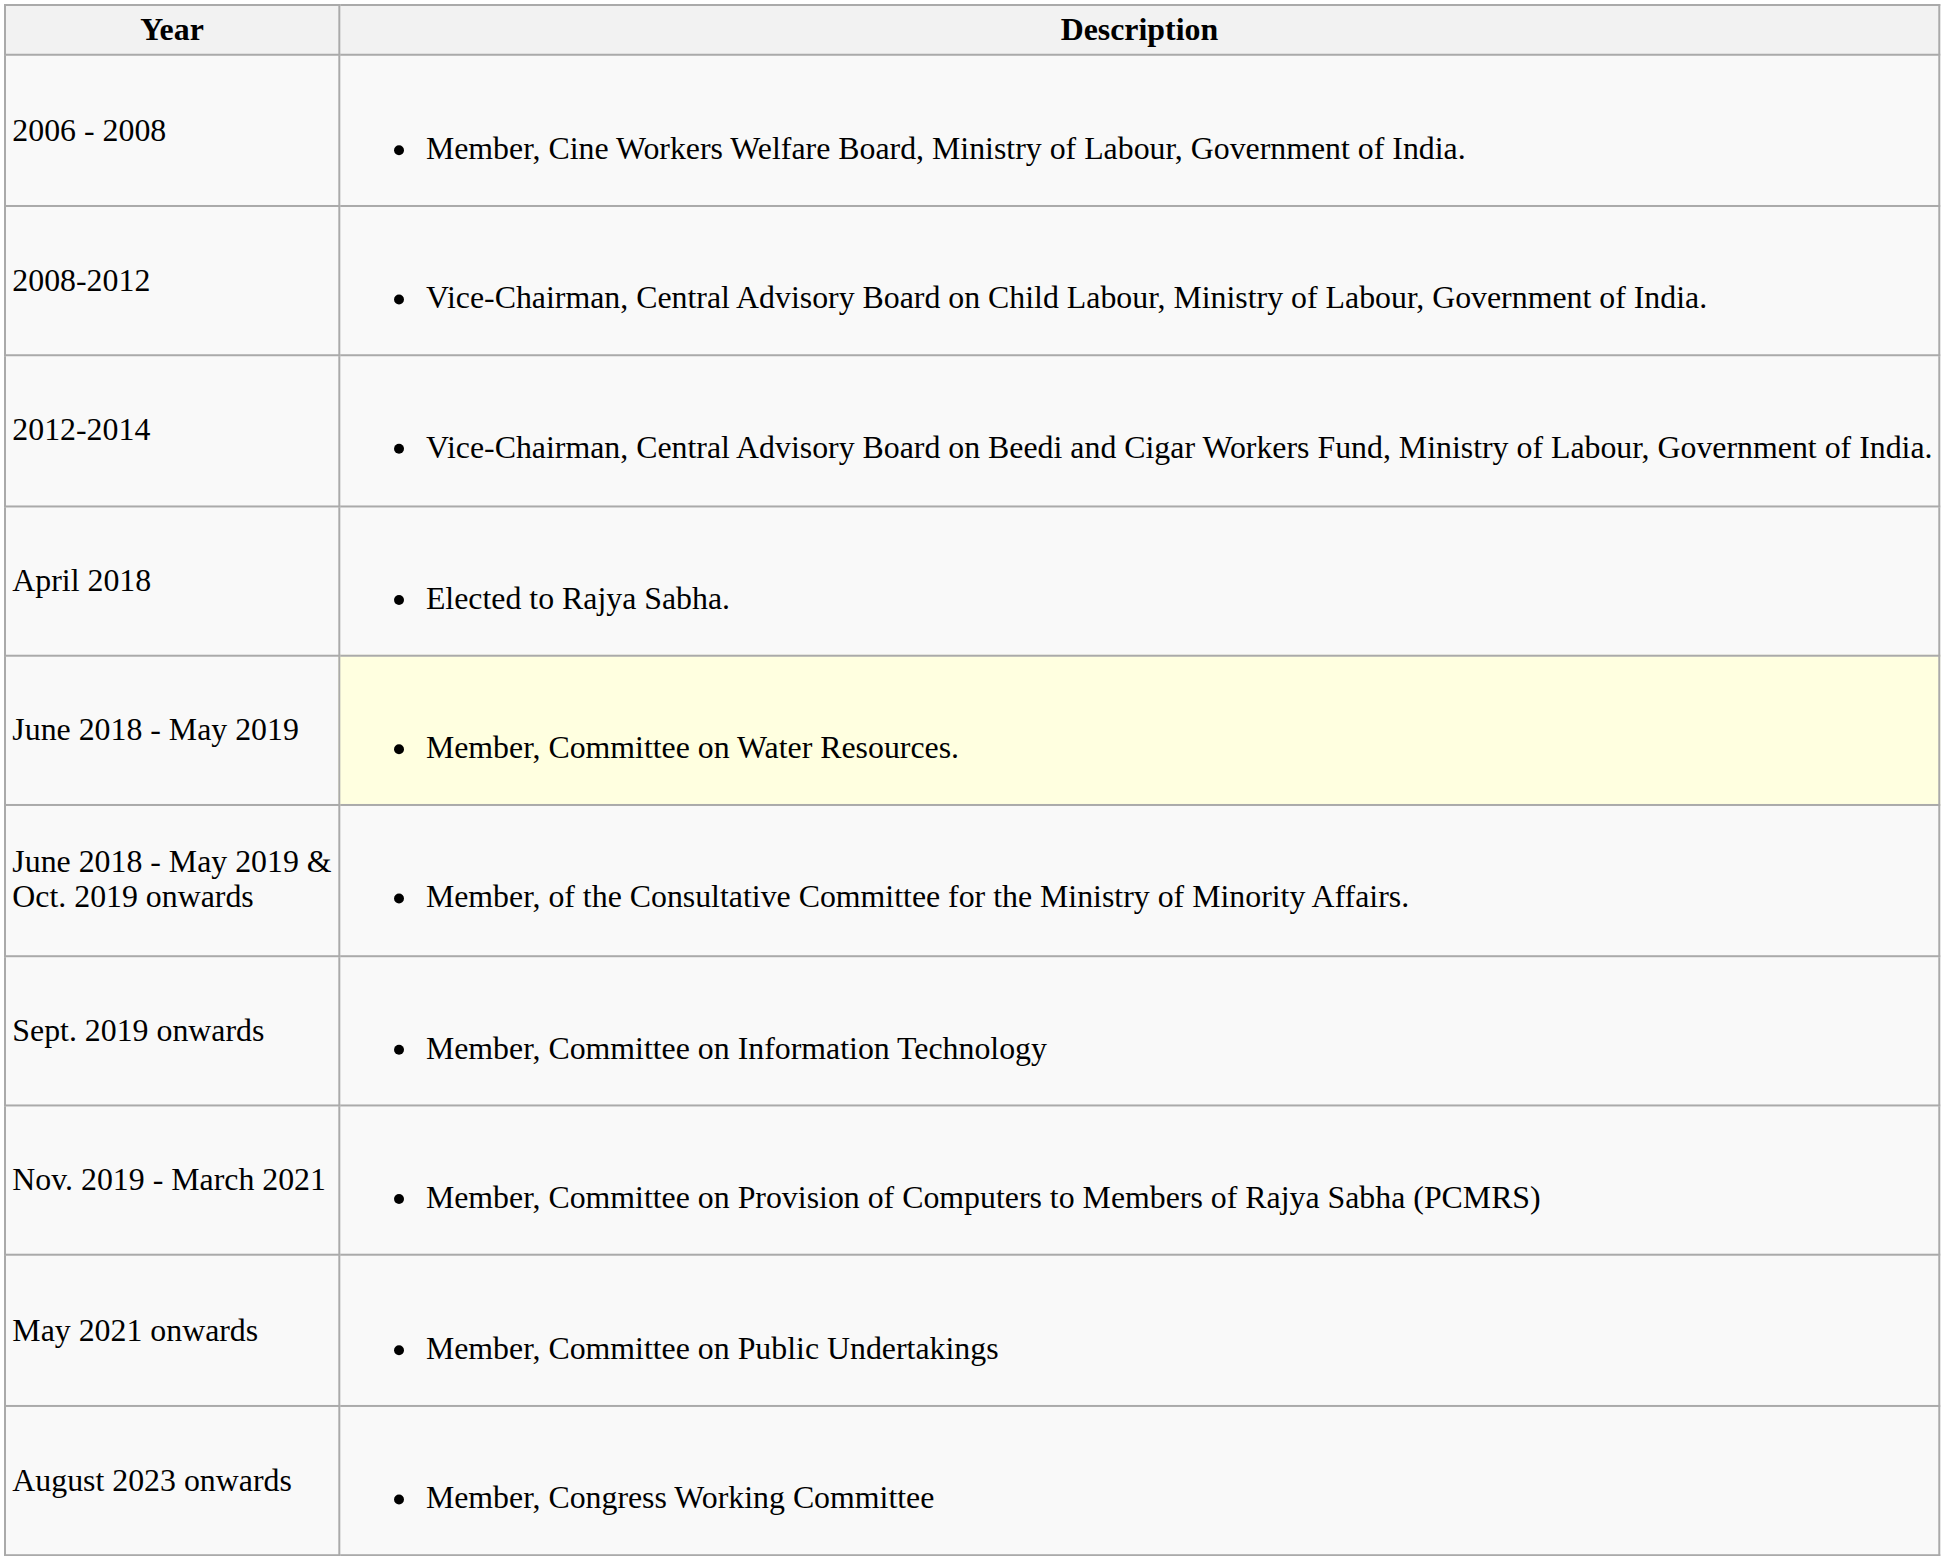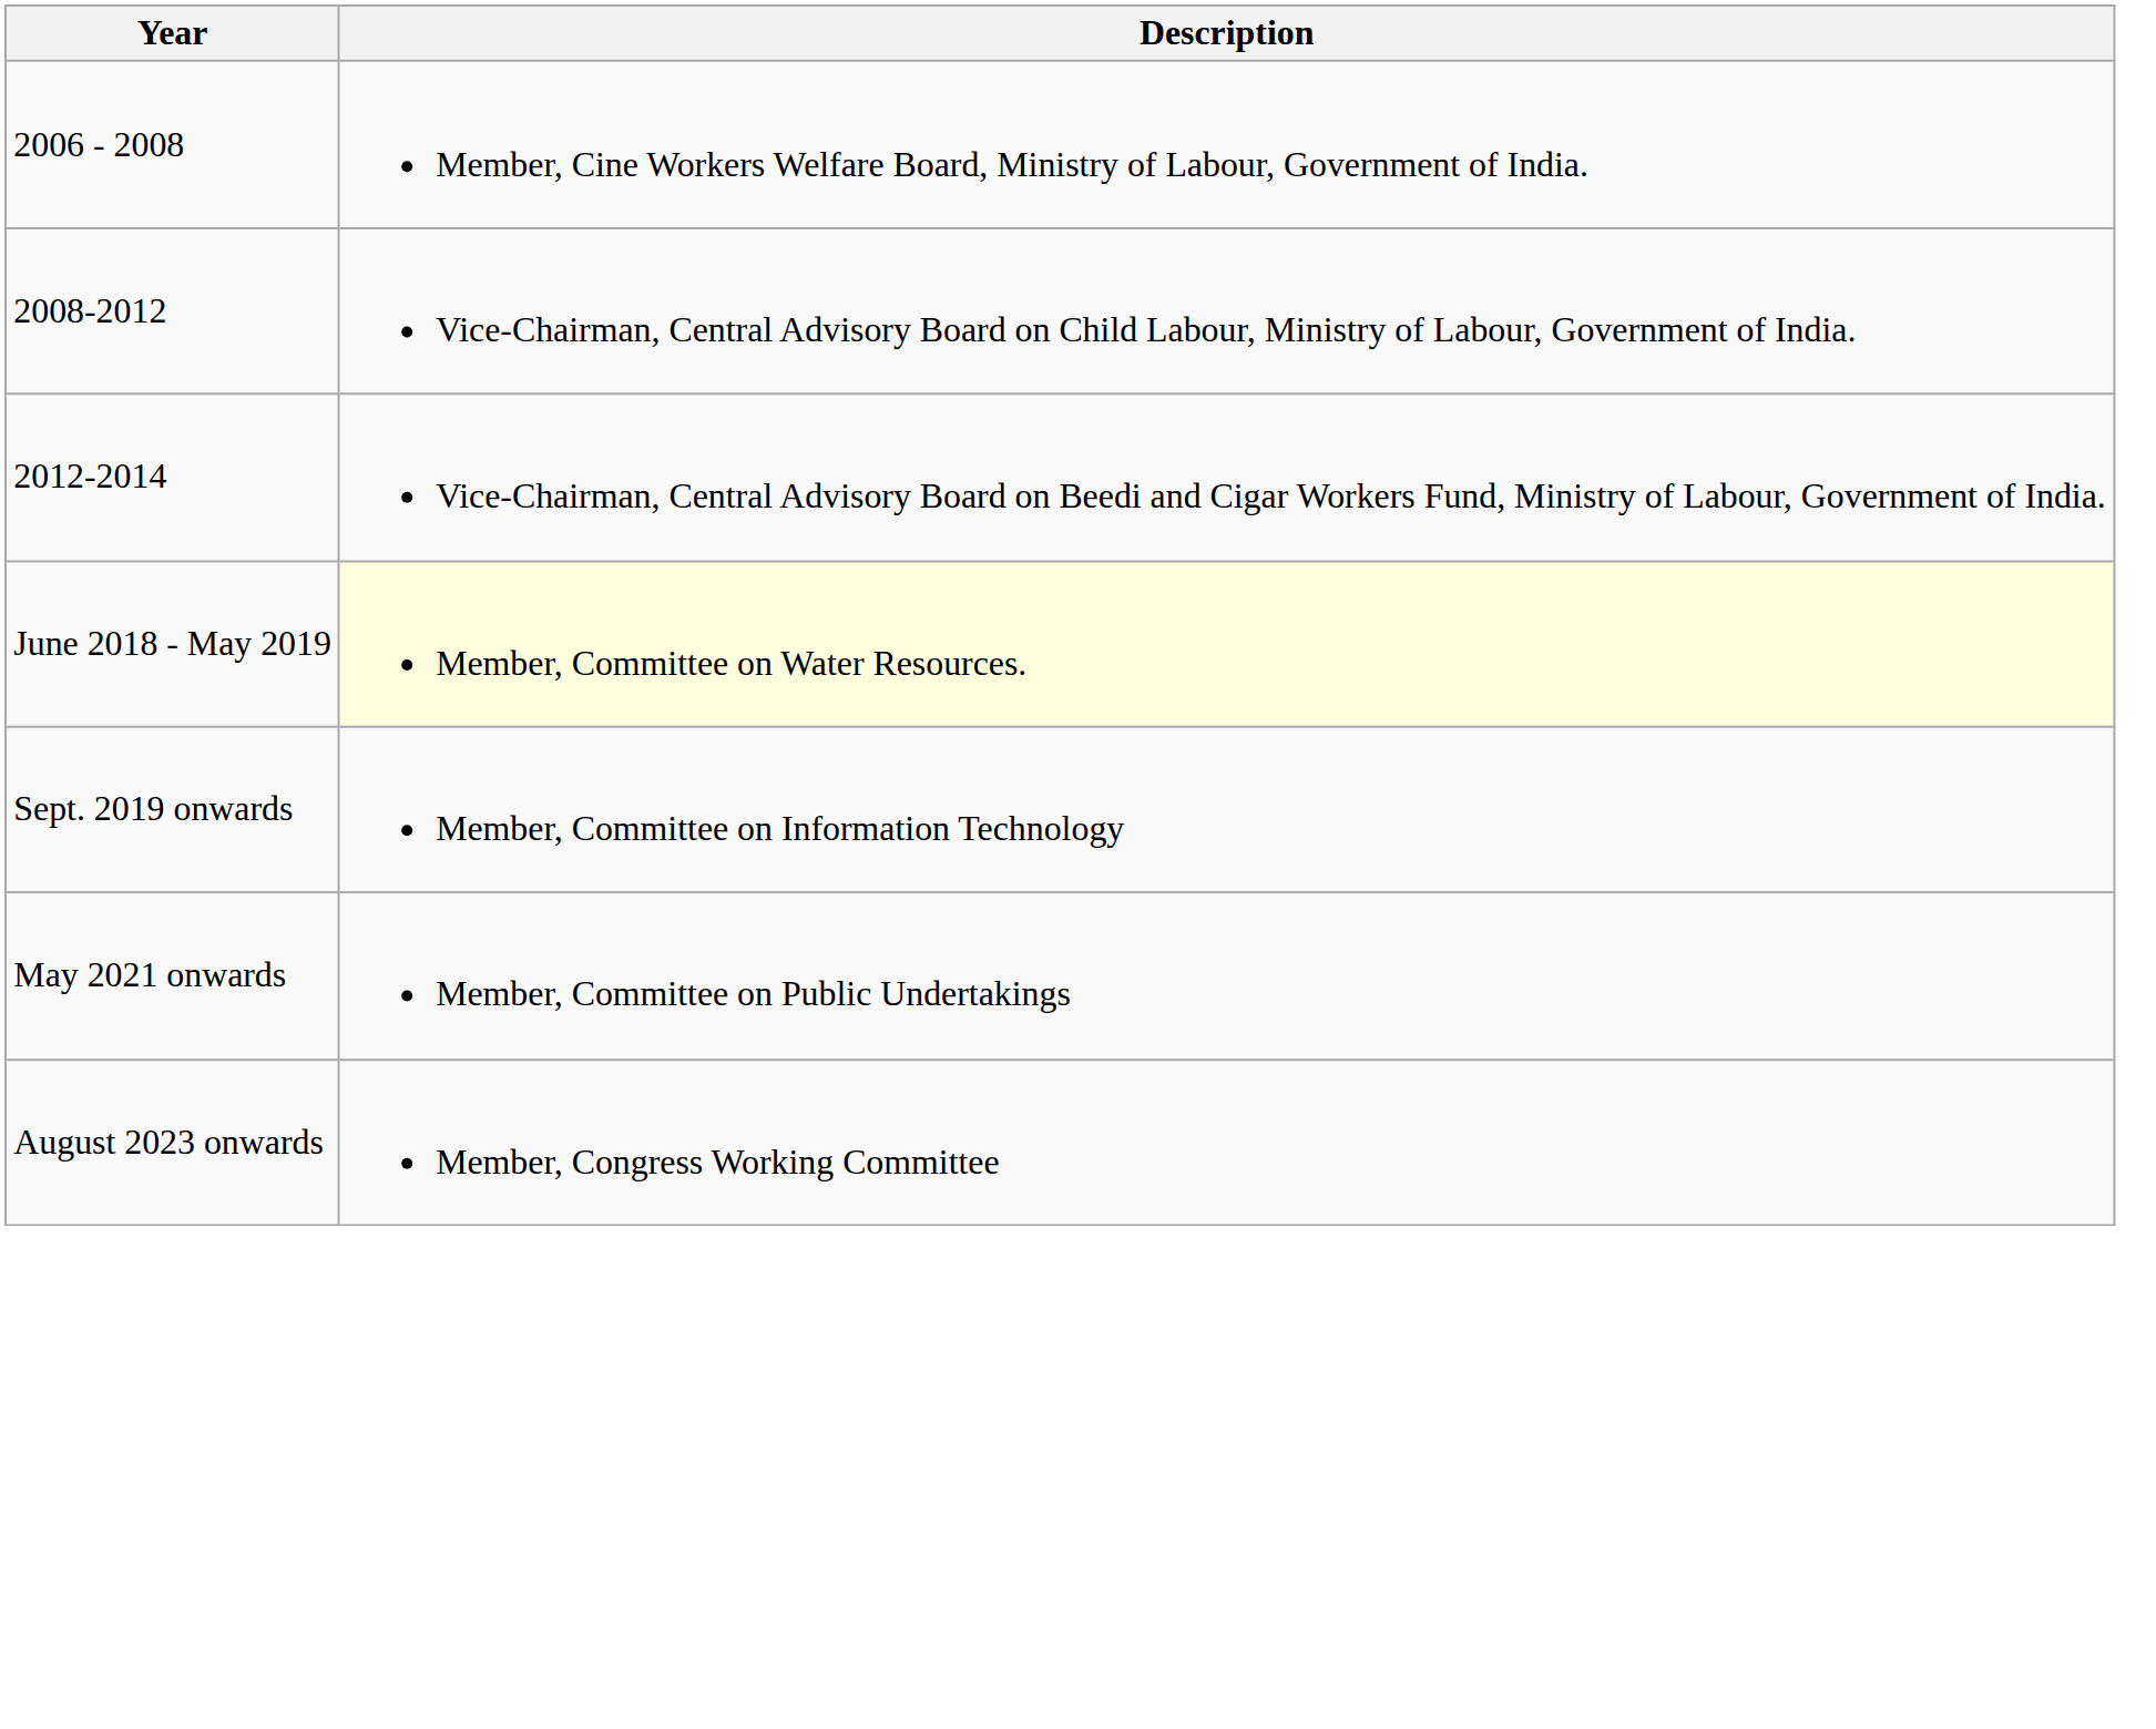- row: April 2018 | Elected to Rajya Sabha.
- row: June 2018 - May 2019 & Oct. 2019 onwards | Member, of the Consultative Committee for the Ministry of Minority Affairs.
- row: Nov. 2019 - March 2021 | Member, Committee on Provision of Computers to Members of Rajya Sabha (PCMRS)
